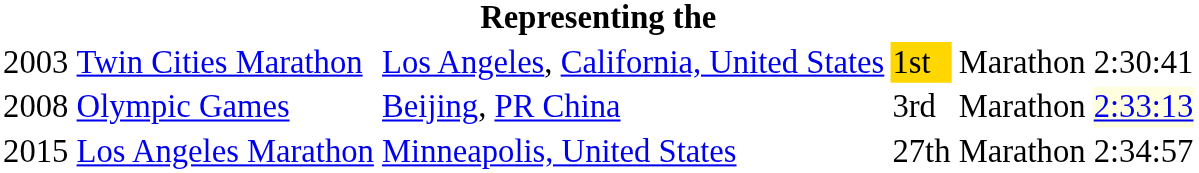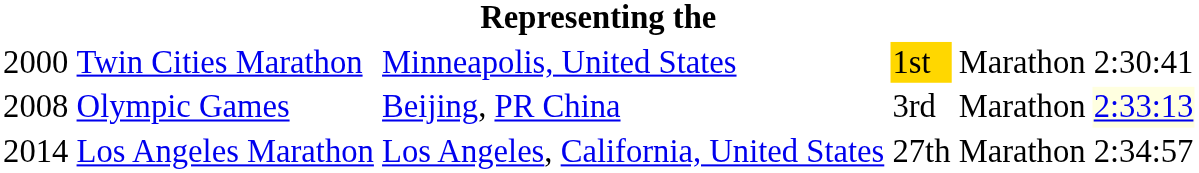Twin Cities Marathon | column 1: 2003 -> 2000
Twin Cities Marathon | column 3: Los Angeles, California, United States -> Minneapolis, United States
Los Angeles Marathon | column 1: 2015 -> 2014
Los Angeles Marathon | column 3: Minneapolis, United States -> Los Angeles, California, United States
